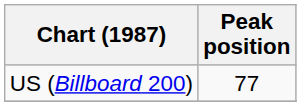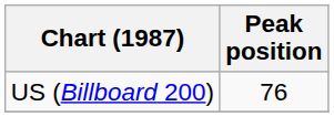US (Billboard 200) | Peak position: 77 -> 76
